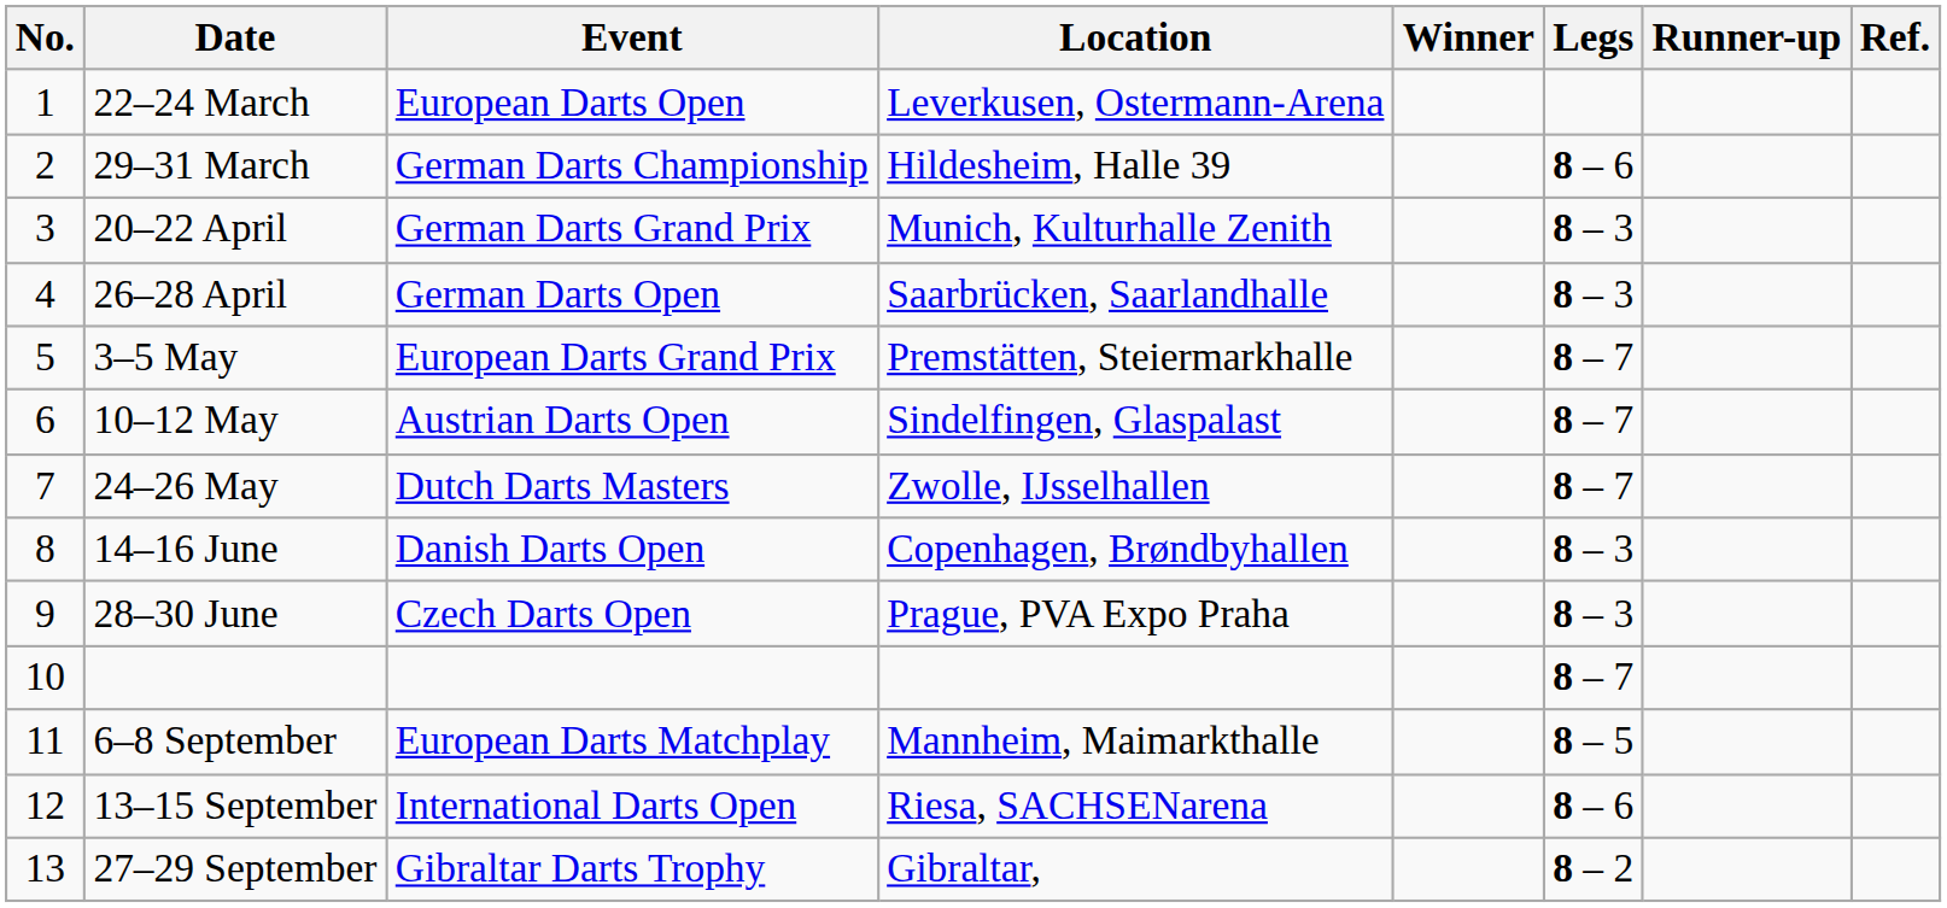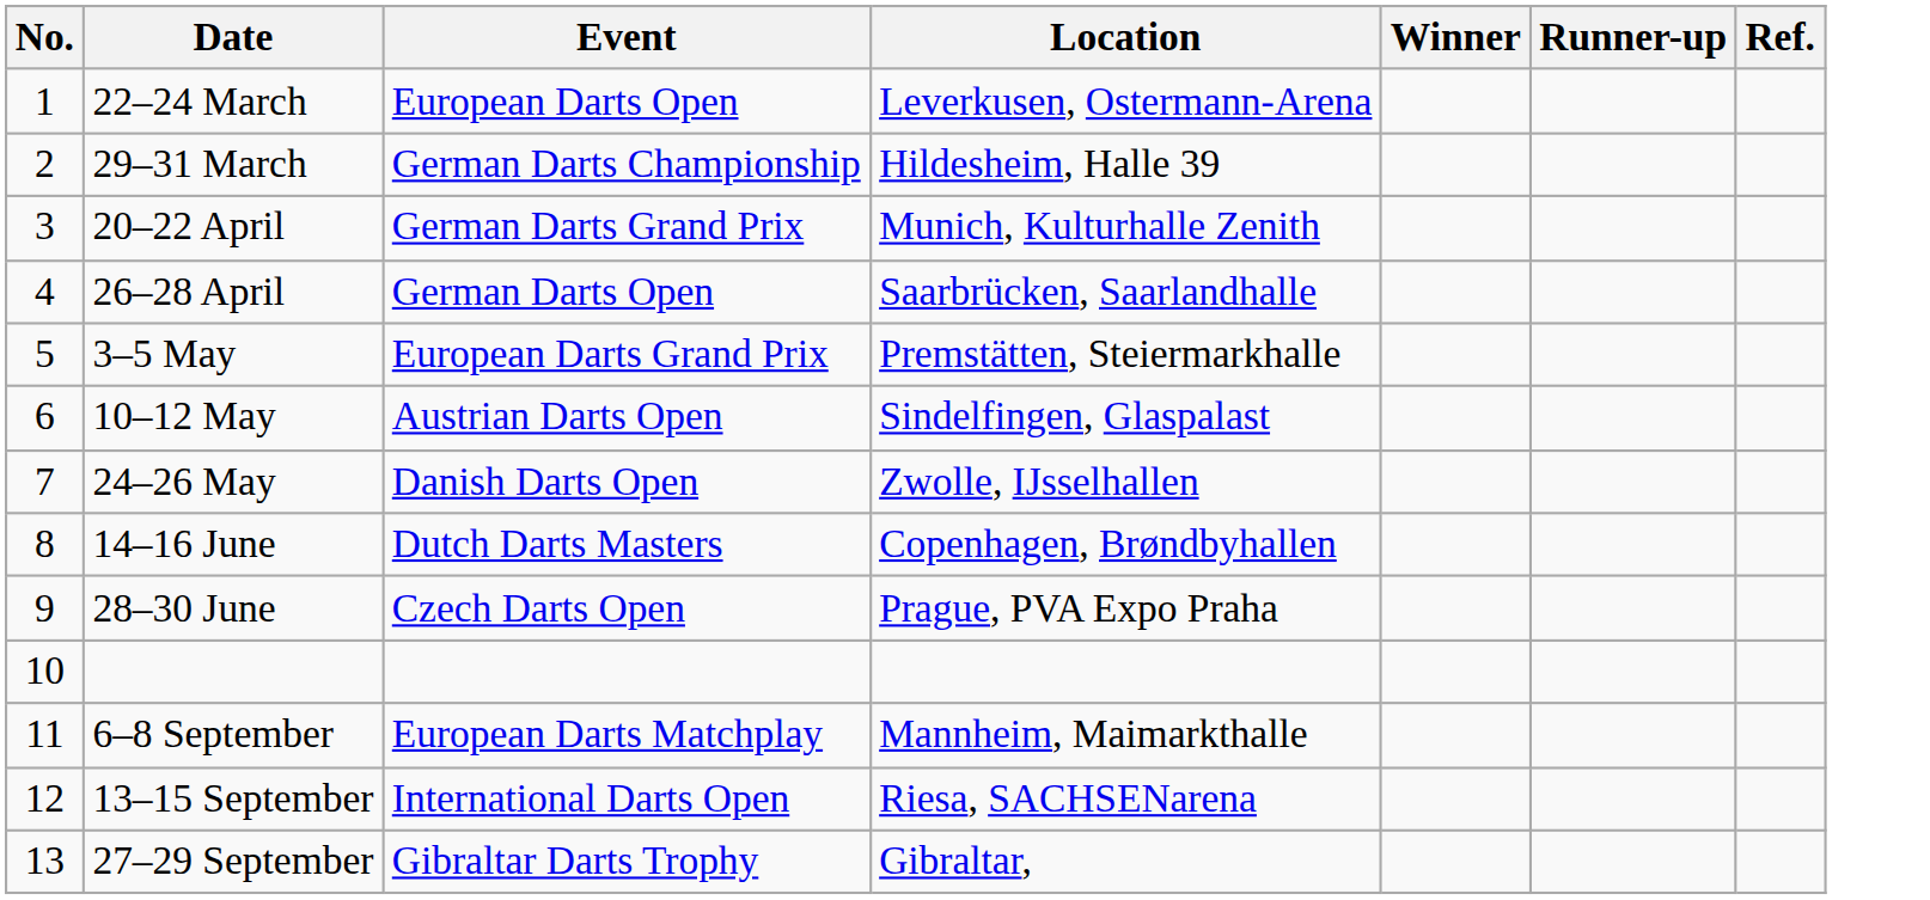- column: Legs | 8 – 6 | 8 – 3 | 8 – 3 | 8 – 7 | 8 – 7 | 8 – 7 | 8 – 3 | 8 – 3 | 8 – 7 | 8 – 5 | 8 – 6 | 8 – 2
24–26 May | Event: Dutch Darts Masters -> Danish Darts Open
14–16 June | Event: Danish Darts Open -> Dutch Darts Masters
